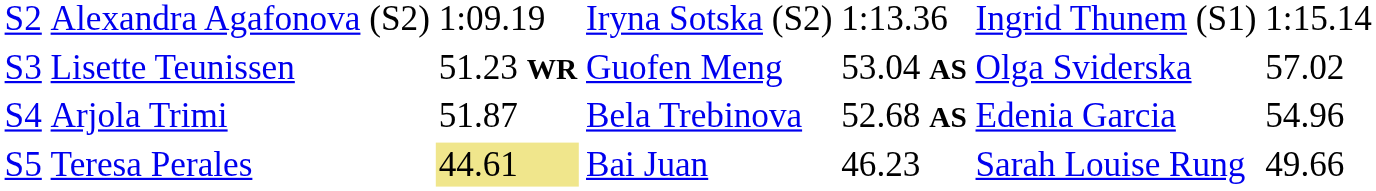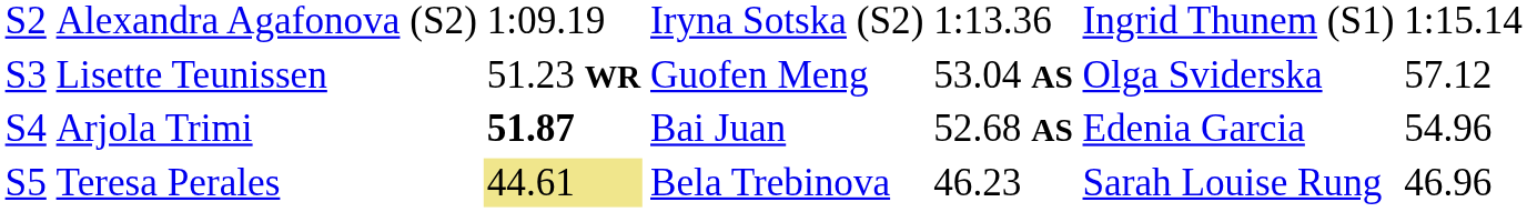Lisette Teunissen | column 7: 57.02 -> 57.12
Arjola Trimi | column 3: normal -> bold
Arjola Trimi | column 4: Bela Trebinova -> Bai Juan
Teresa Perales | column 4: Bai Juan -> Bela Trebinova
Teresa Perales | column 7: 49.66 -> 46.96
